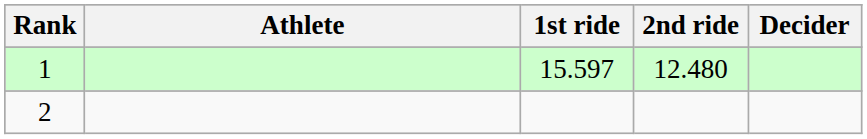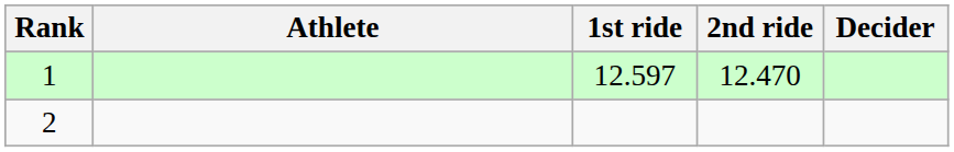1 | 1st ride: 15.597 -> 12.597
1 | 2nd ride: 12.480 -> 12.470
